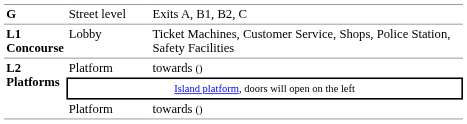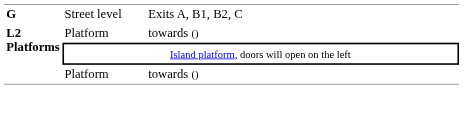- row: L1 Concourse | Lobby | Ticket Machines, Customer Service, Shops, Police Station, Safety Facilities
